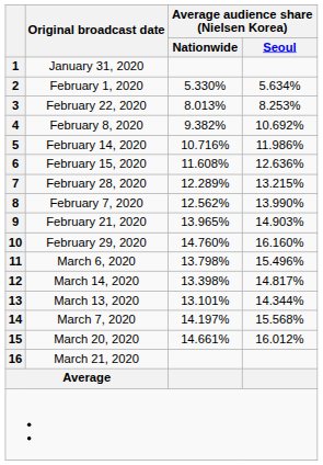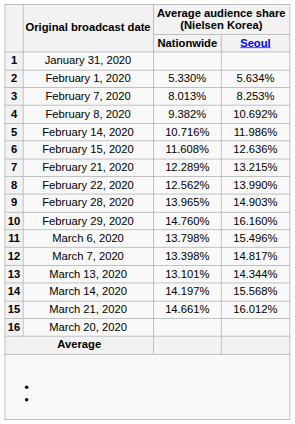3 | Original broadcast date: February 22, 2020 -> February 7, 2020
7 | Original broadcast date: February 28, 2020 -> February 21, 2020
8 | Original broadcast date: February 7, 2020 -> February 22, 2020
9 | Original broadcast date: February 21, 2020 -> February 28, 2020
12 | Original broadcast date: March 14, 2020 -> March 7, 2020
14 | Original broadcast date: March 7, 2020 -> March 14, 2020
15 | Original broadcast date: March 20, 2020 -> March 21, 2020
16 | Original broadcast date: March 21, 2020 -> March 20, 2020
